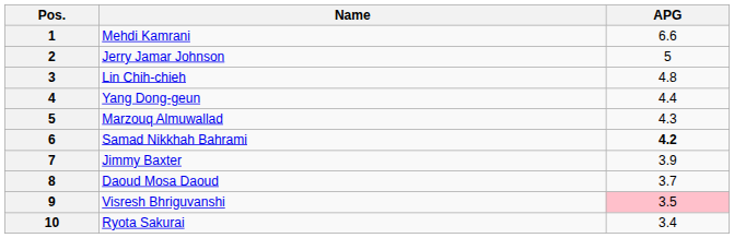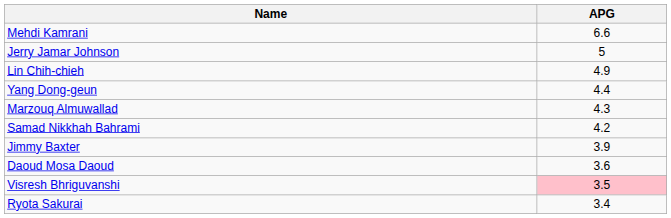- column: Pos. | 1 | 2 | 3 | 4 | 5 | 6 | 7 | 8 | 9 | 10
Lin Chih-chieh | APG: 4.8 -> 4.9
Samad Nikkhah Bahrami | APG: bold -> normal
Daoud Mosa Daoud | APG: 3.7 -> 3.6
